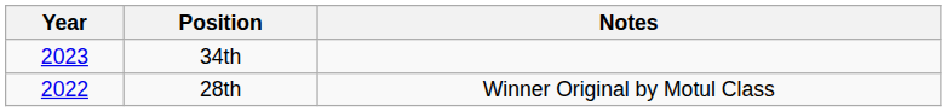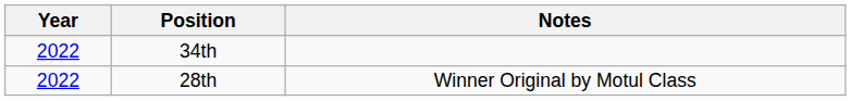34th | Year: 2023 -> 2022
